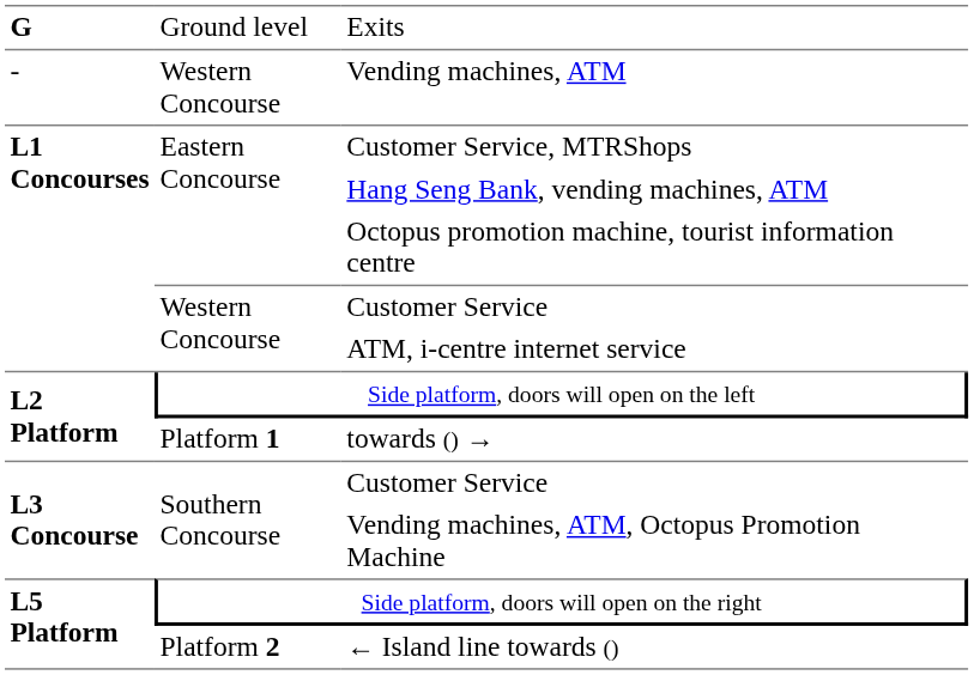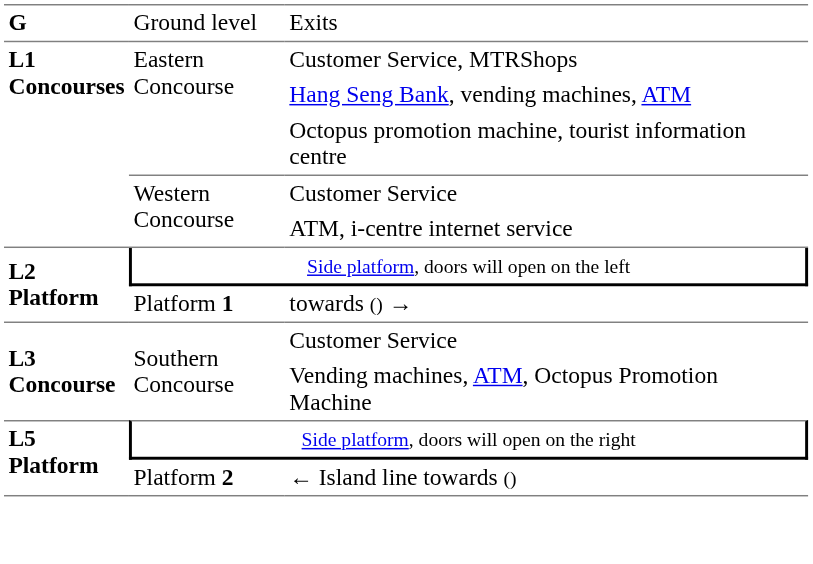- row: - | Western Concourse | Vending machines, ATM
